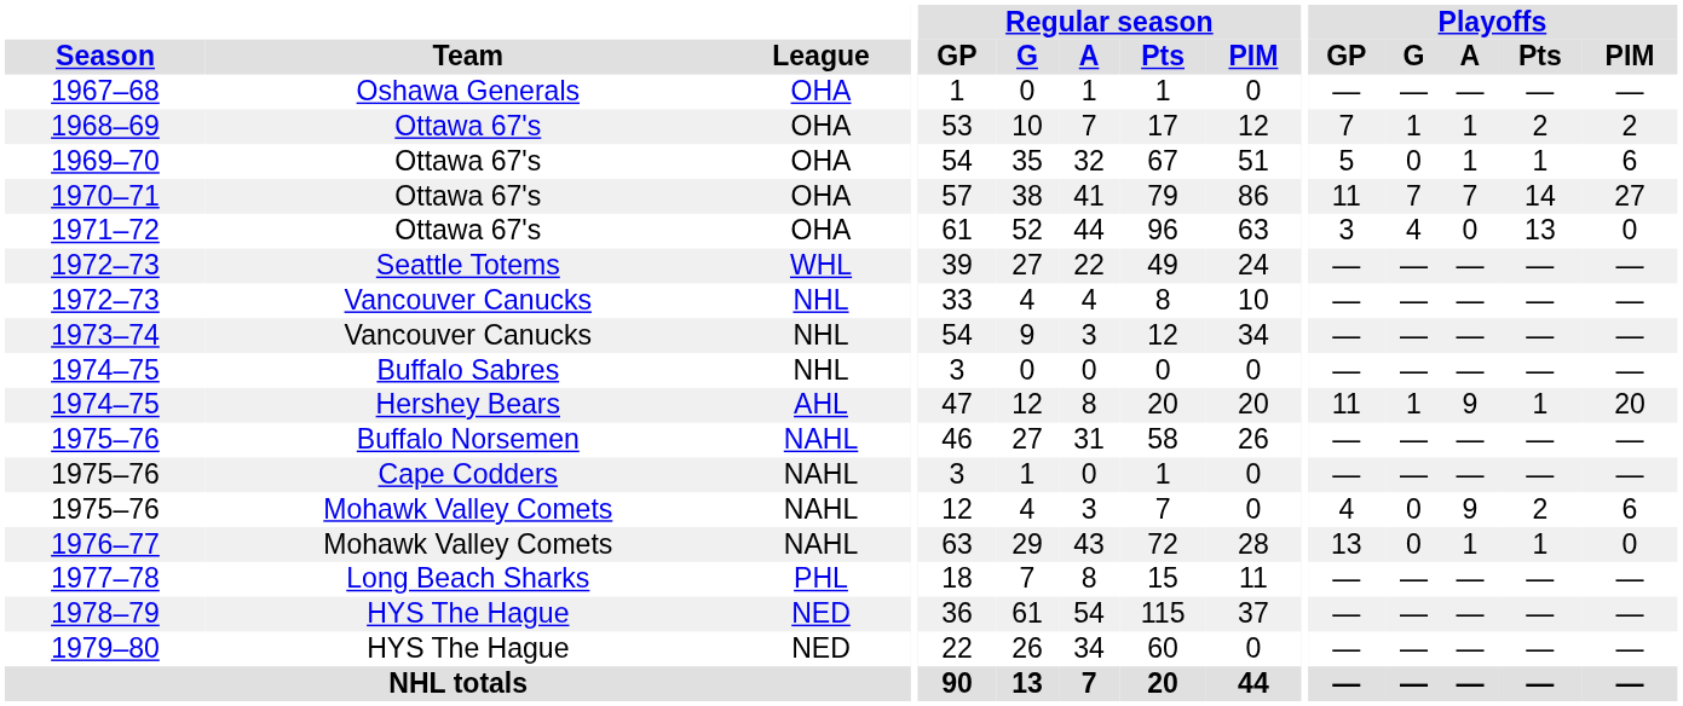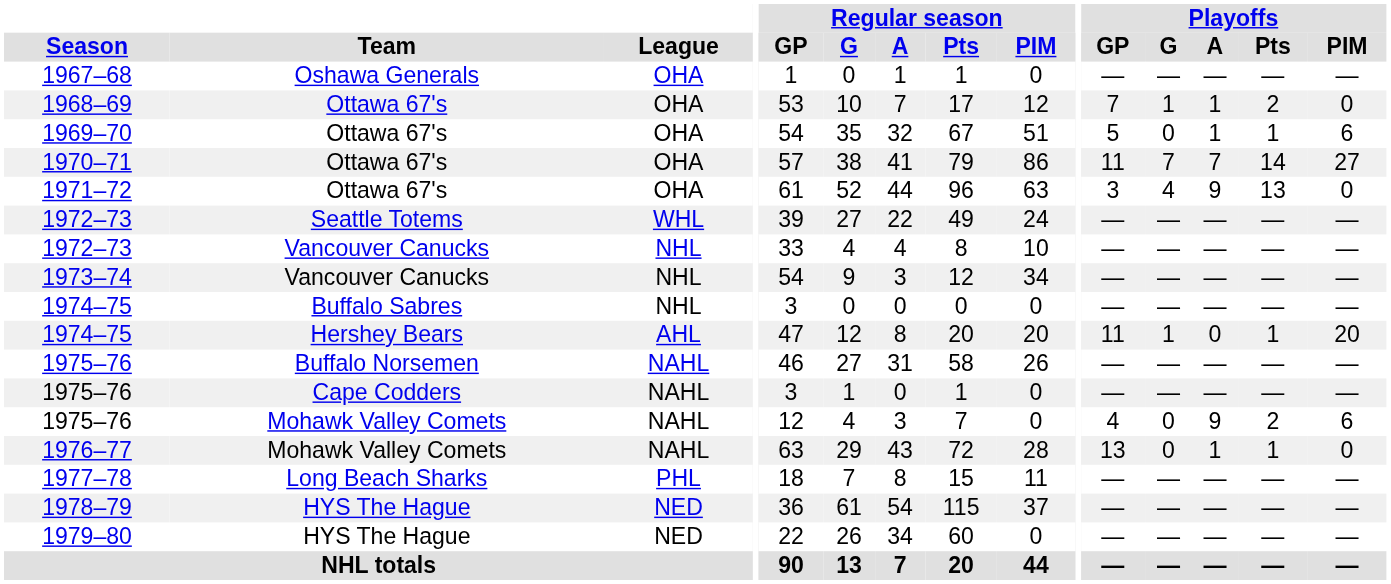1968–69 | Playoffs / PIM: 2 -> 0
1971–72 | Playoffs / A: 0 -> 9
1974–75 / Hershey Bears | Playoffs / A: 9 -> 0
